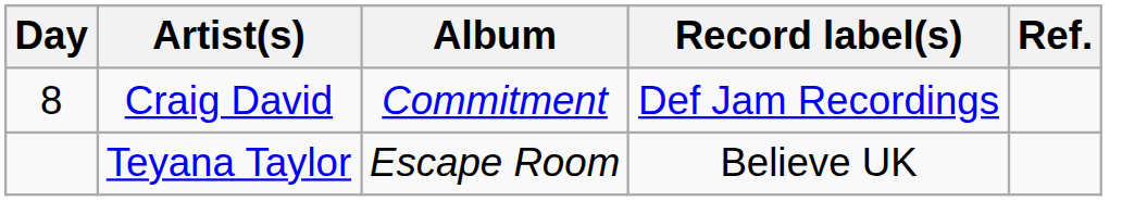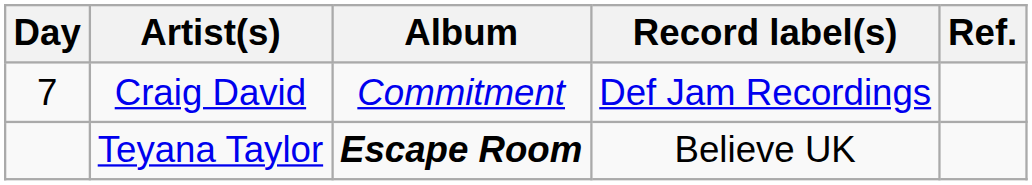Craig David | Day: 8 -> 7
Teyana Taylor | Album: normal -> bold
